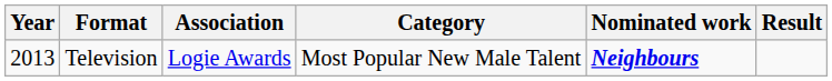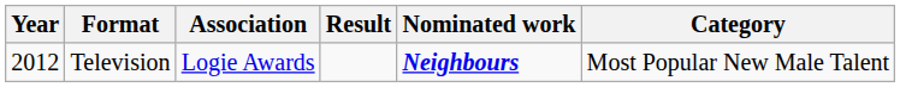columns swapped: Category <-> Result
Television | Year: 2013 -> 2012
